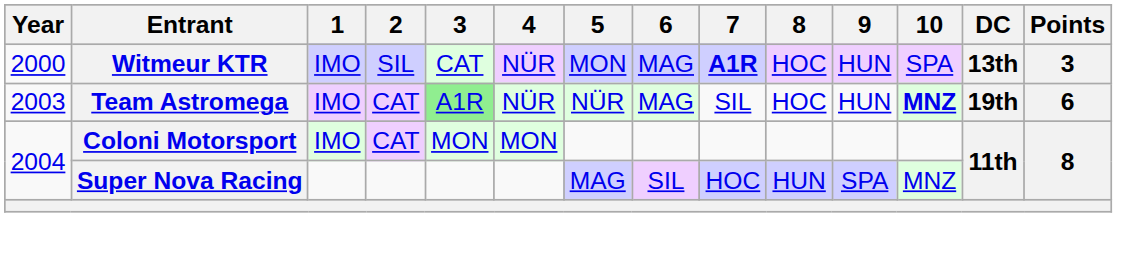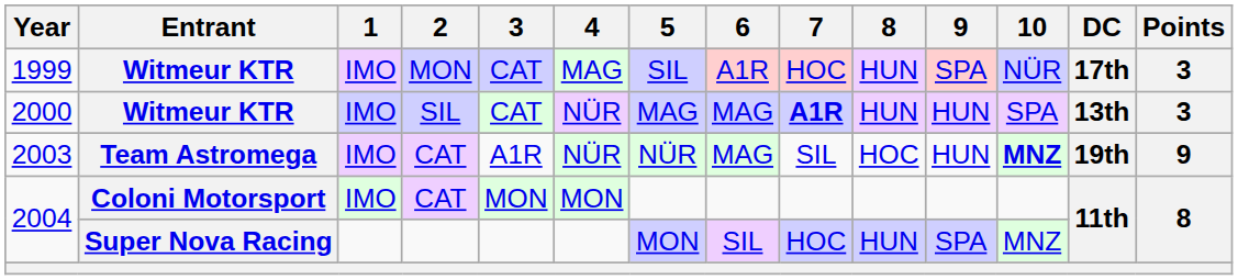+ row: 1999 | Witmeur KTR | IMO | MON | CAT | MAG | SIL | A1R | HOC | HUN | SPA | NÜR | 17th | 3
2000 | 5: MON -> MAG
2000 | 8: HOC -> HUN
2003 | 3: lightgreen background -> no background
2003 | Points: 6 -> 9
2004 / Super Nova Racing | 5: MAG -> MON
